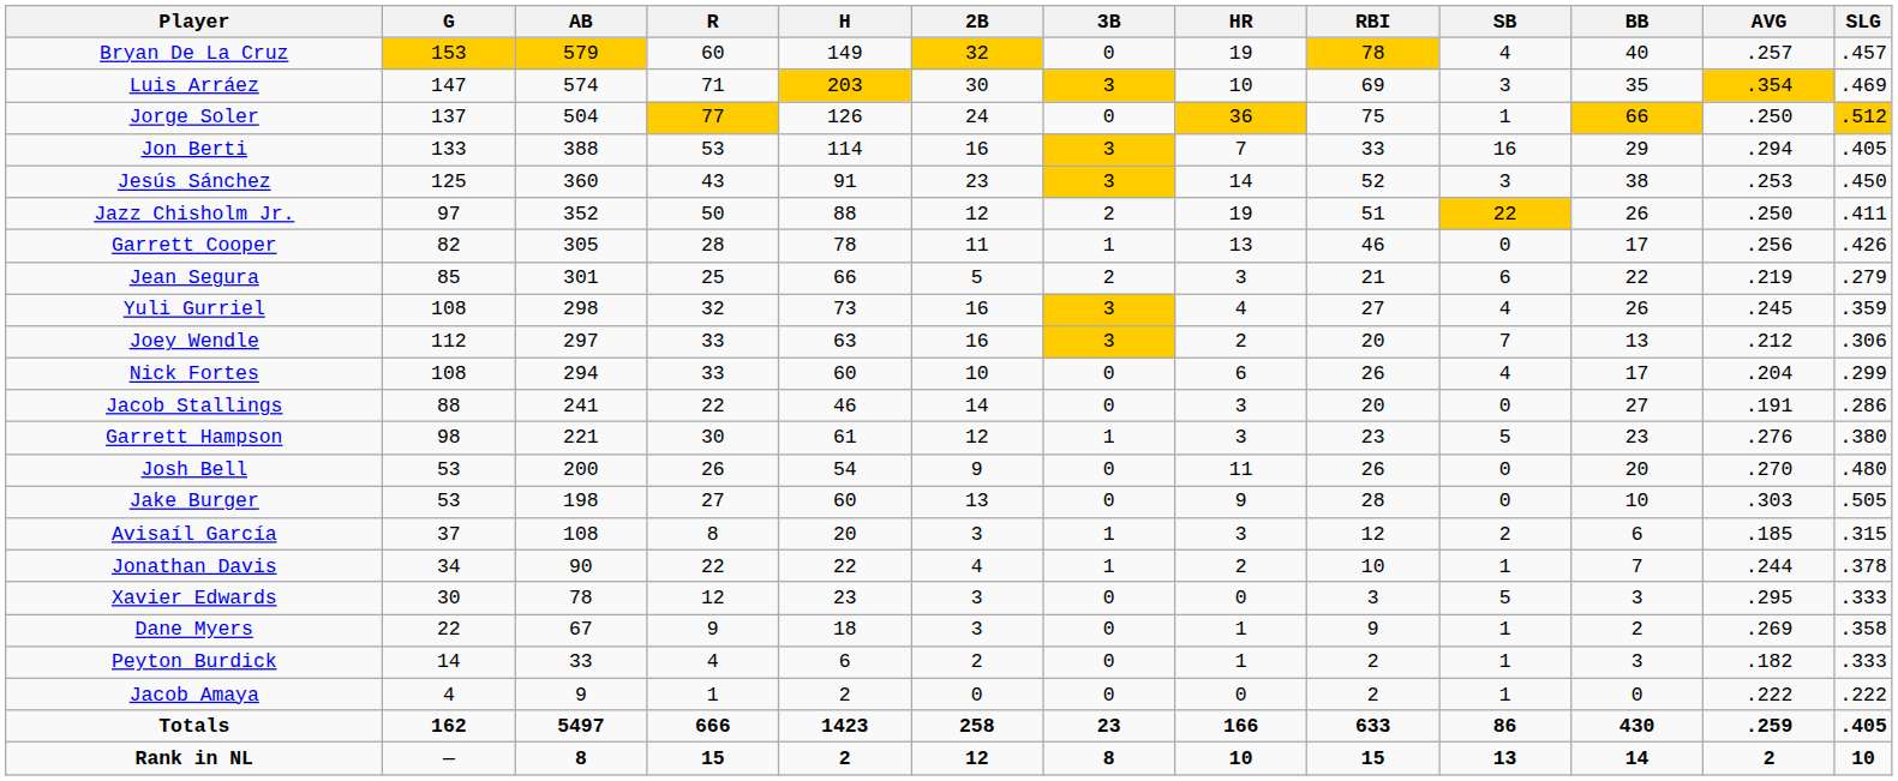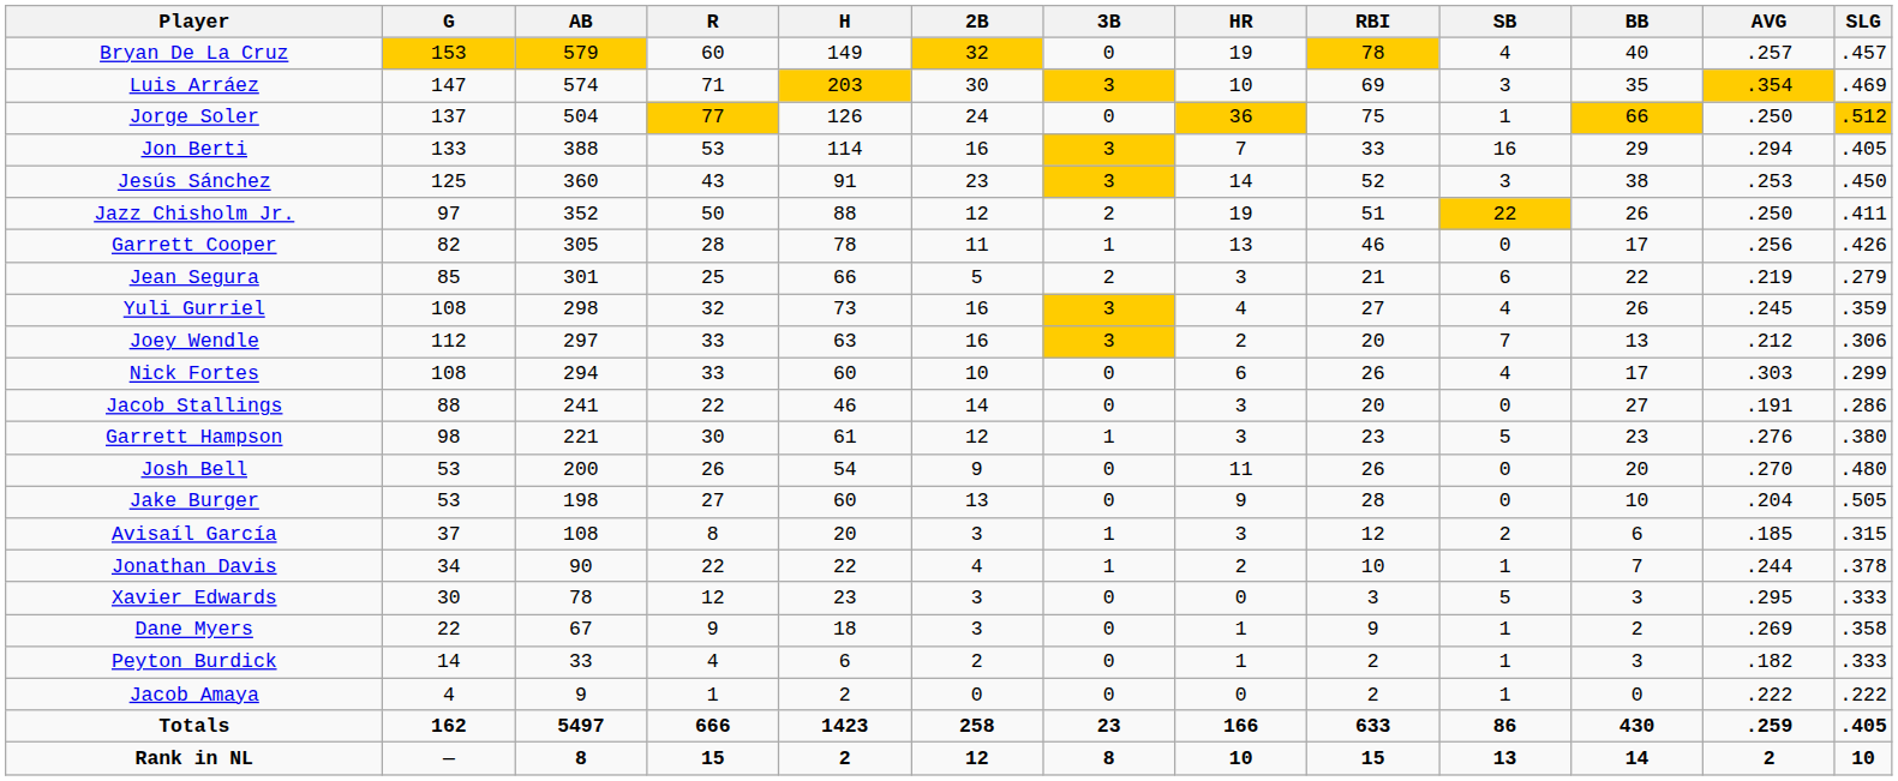Nick Fortes | AVG: .204 -> .303
Jake Burger | AVG: .303 -> .204
